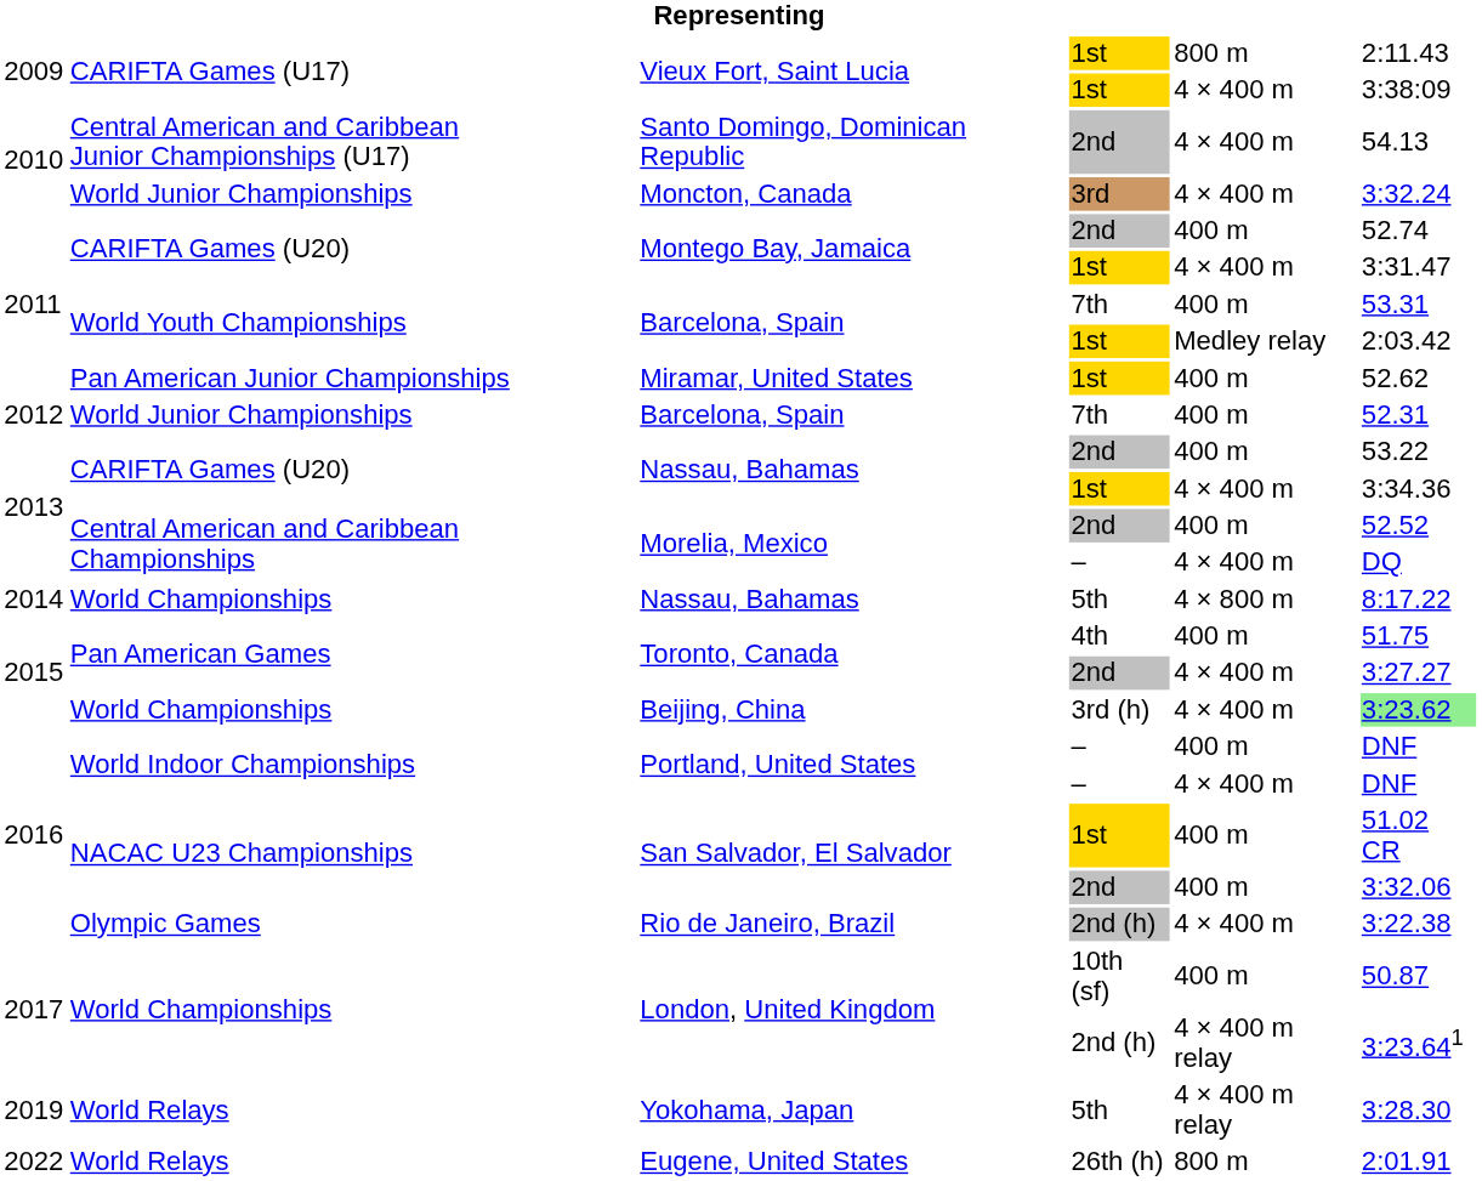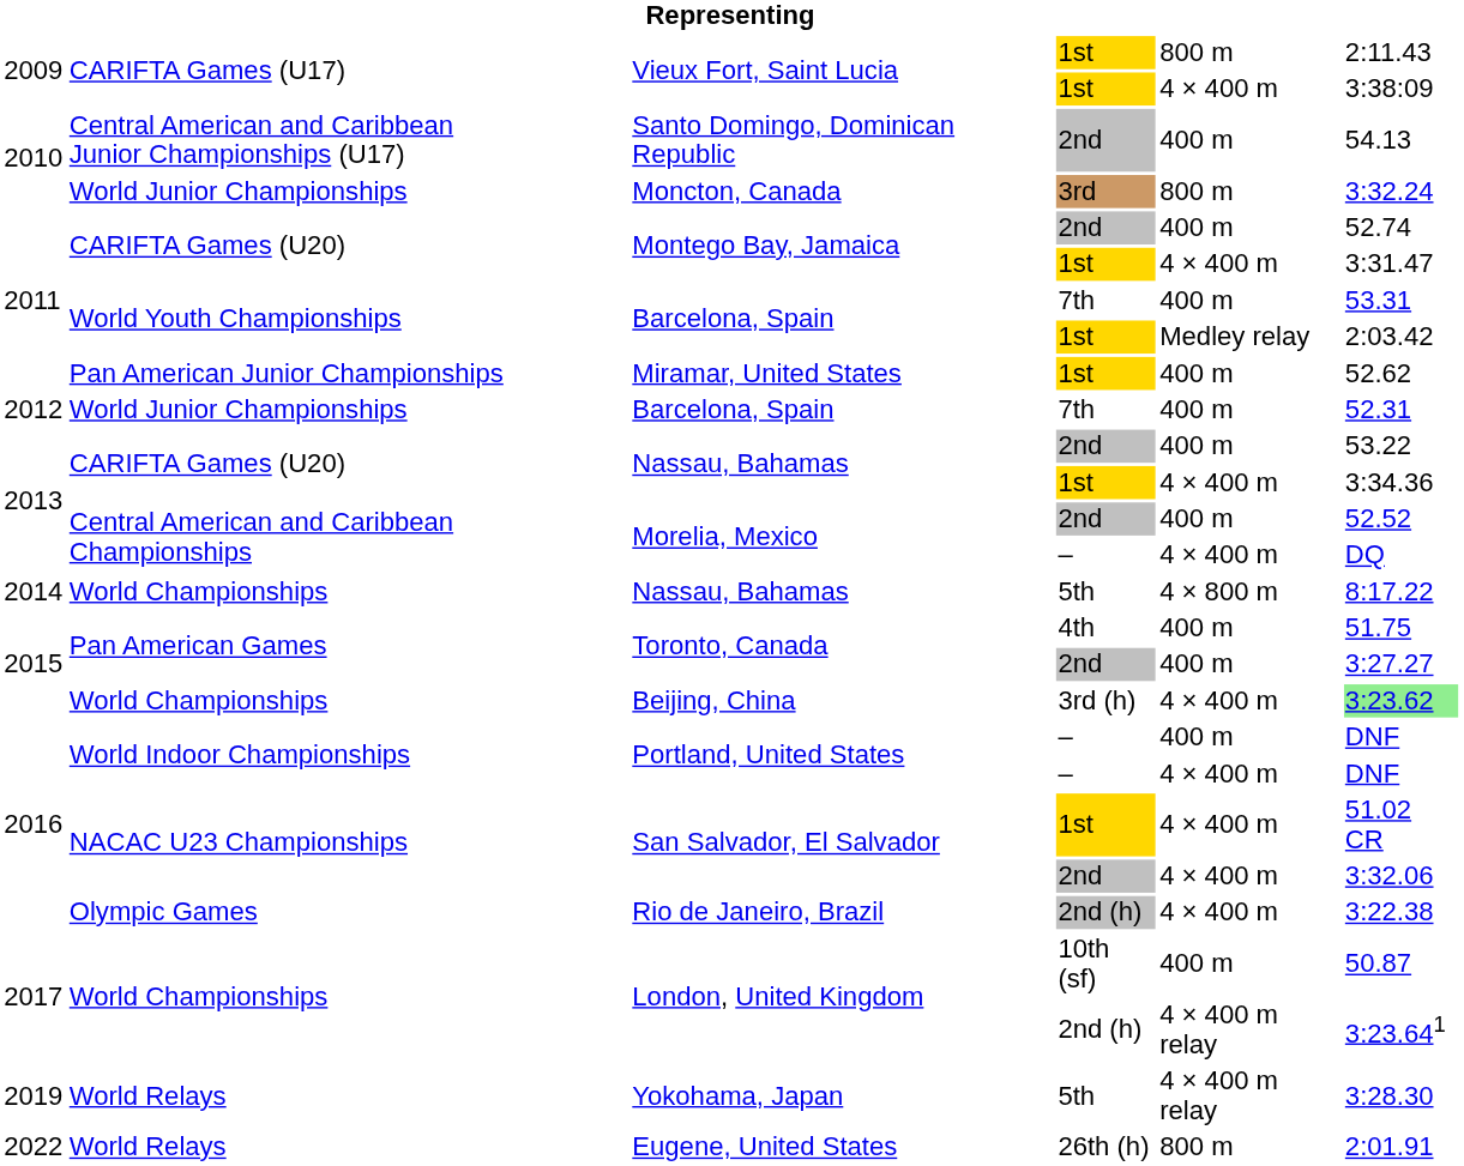Santo Domingo, Dominican Republic | column 5: 4 × 400 m -> 400 m
Moncton, Canada | column 5: 4 × 400 m -> 800 m
Toronto, Canada / 2nd | column 5: 4 × 400 m -> 400 m
San Salvador, El Salvador / 1st | column 5: 400 m -> 4 × 400 m
San Salvador, El Salvador / 2nd | column 5: 400 m -> 4 × 400 m
